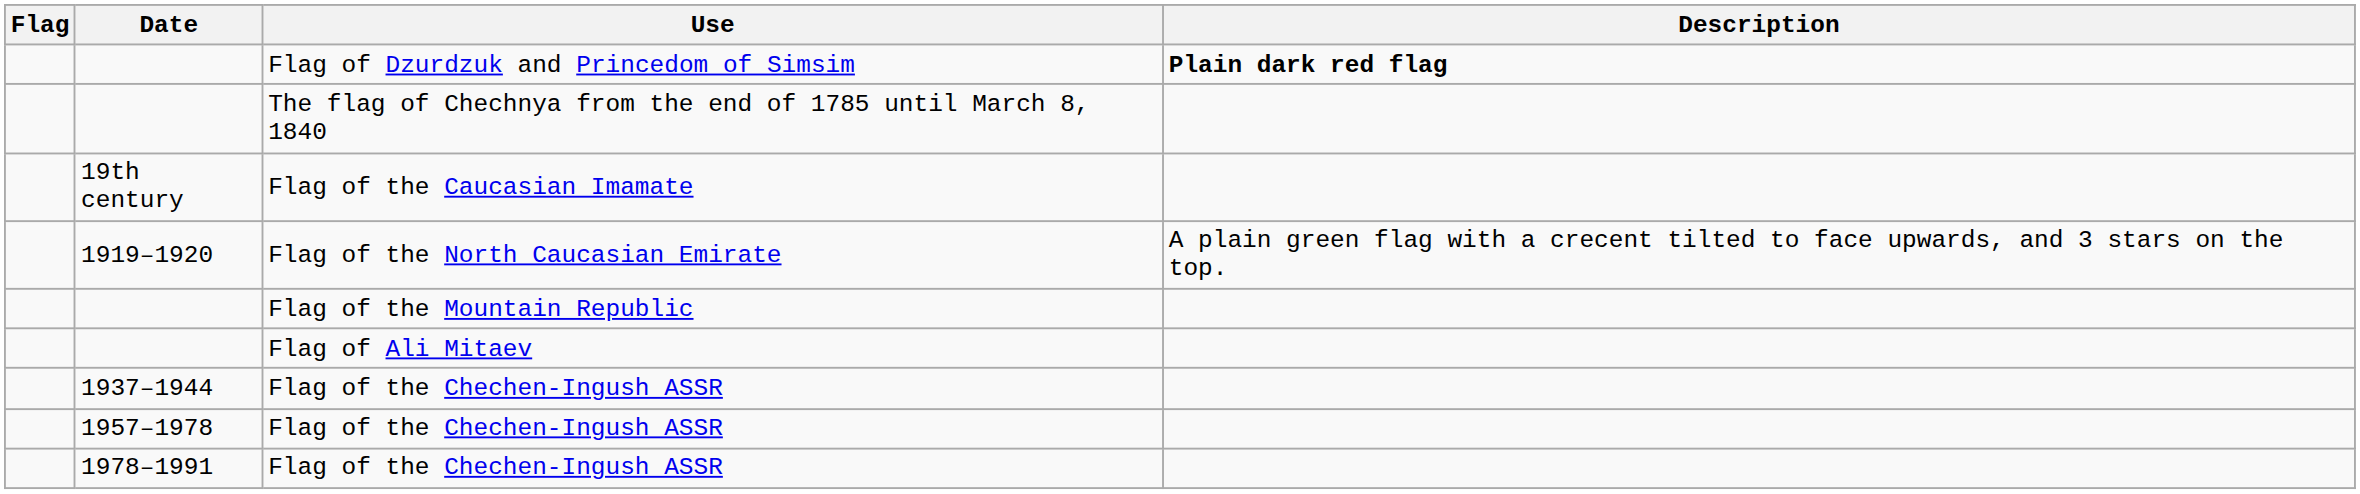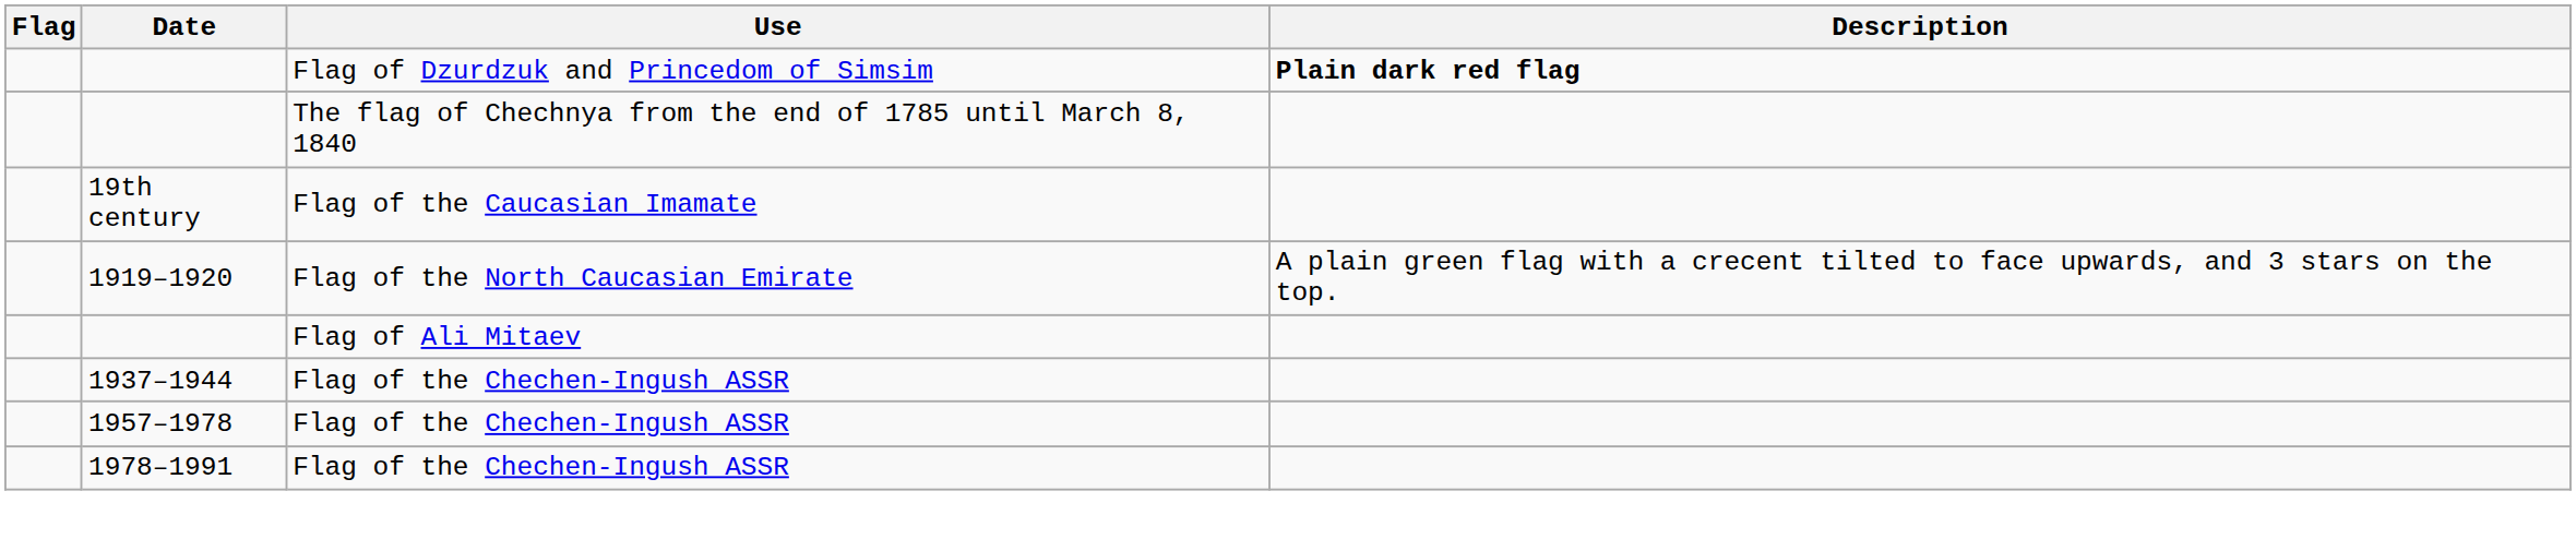- row: Flag of the Mountain Republic
